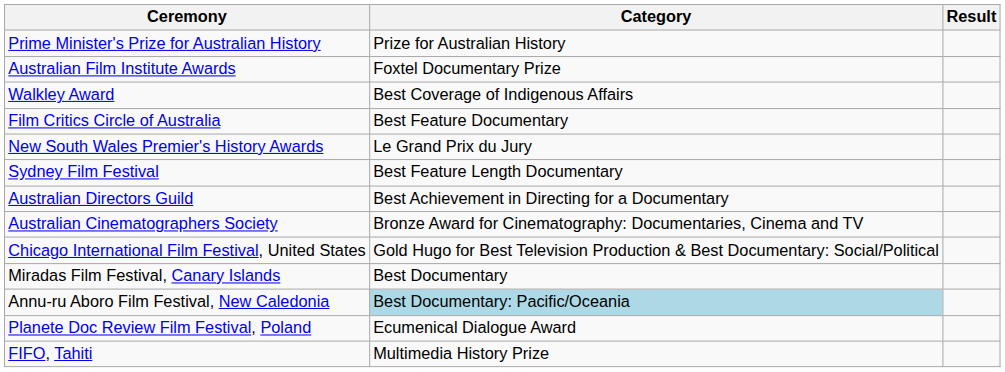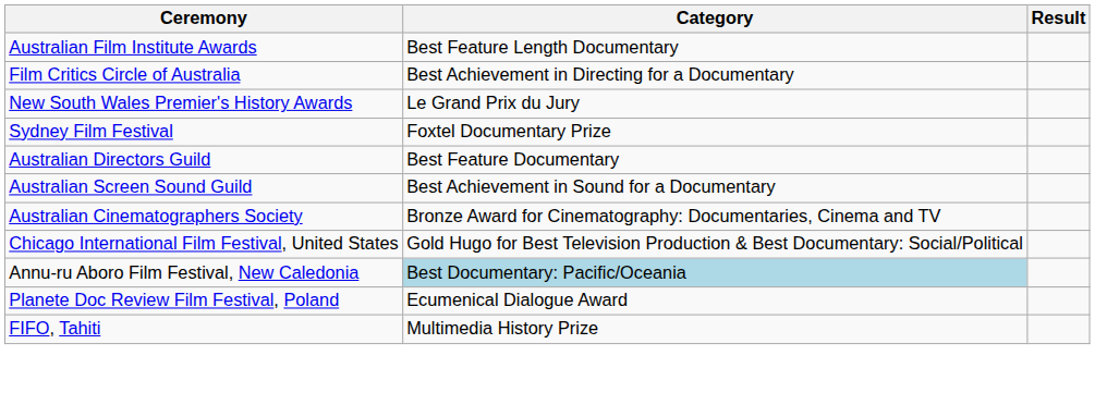- row: Prime Minister's Prize for Australian History | Prize for Australian History
Australian Film Institute Awards | Category: Foxtel Documentary Prize -> Best Feature Length Documentary
- row: Walkley Award | Best Coverage of Indigenous Affairs
Film Critics Circle of Australia | Category: Best Feature Documentary -> Best Achievement in Directing for a Documentary
Sydney Film Festival | Category: Best Feature Length Documentary -> Foxtel Documentary Prize
Australian Directors Guild | Category: Best Achievement in Directing for a Documentary -> Best Feature Documentary
+ row: Australian Screen Sound Guild | Best Achievement in Sound for a Documentary
- row: Miradas Film Festival, Canary Islands | Best Documentary
